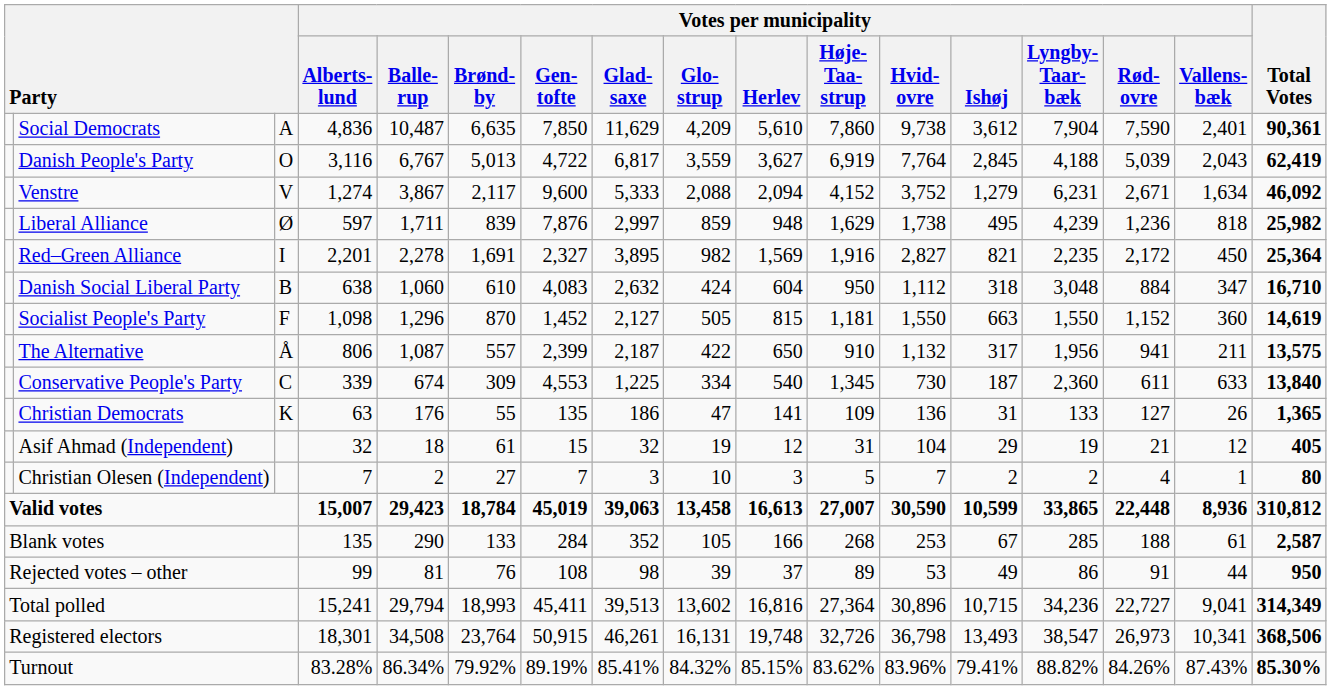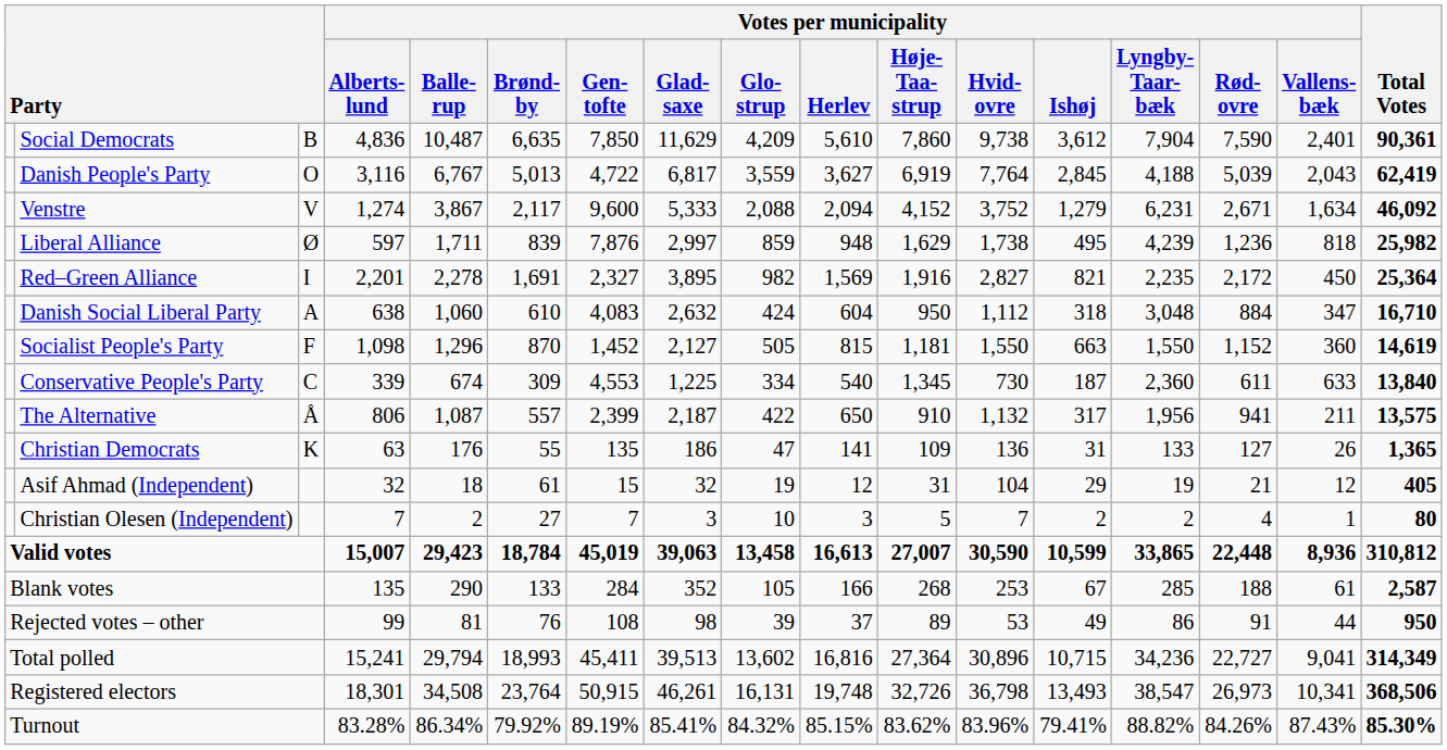Social Democrats | column 3: A -> B
Danish Social Liberal Party | column 3: B -> A
rows swapped: Conservative People's Party <-> The Alternative
